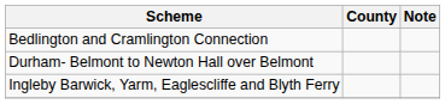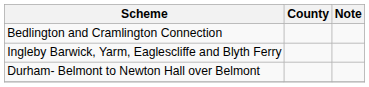rows swapped: Ingleby Barwick, Yarm, Eaglescliffe and Blyth Ferry <-> Durham- Belmont to Newton Hall over Belmont
